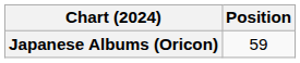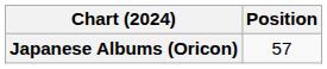Japanese Albums (Oricon) | Position: 59 -> 57
